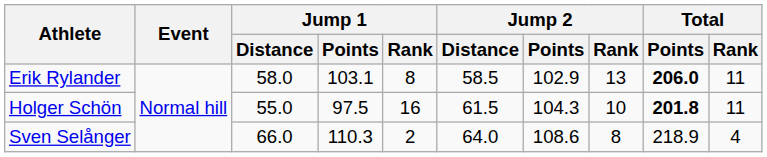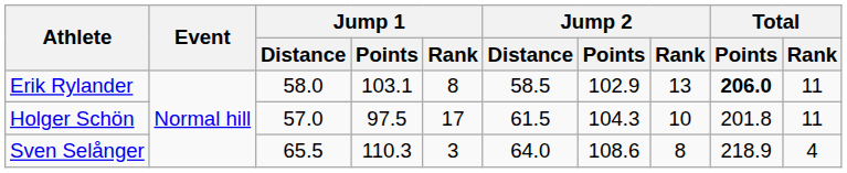Holger Schön | Jump 1 / Distance: 55.0 -> 57.0
Holger Schön | Jump 1 / Rank: 16 -> 17
Holger Schön | Total / Points: bold -> normal
Sven Selånger | Jump 1 / Distance: 66.0 -> 65.5
Sven Selånger | Jump 1 / Rank: 2 -> 3
